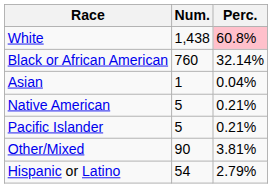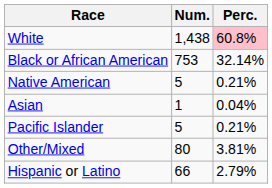Black or African American | Num.: 760 -> 753
rows swapped: Native American <-> Asian
Other/Mixed | Num.: 90 -> 80
Hispanic or Latino | Num.: 54 -> 66
